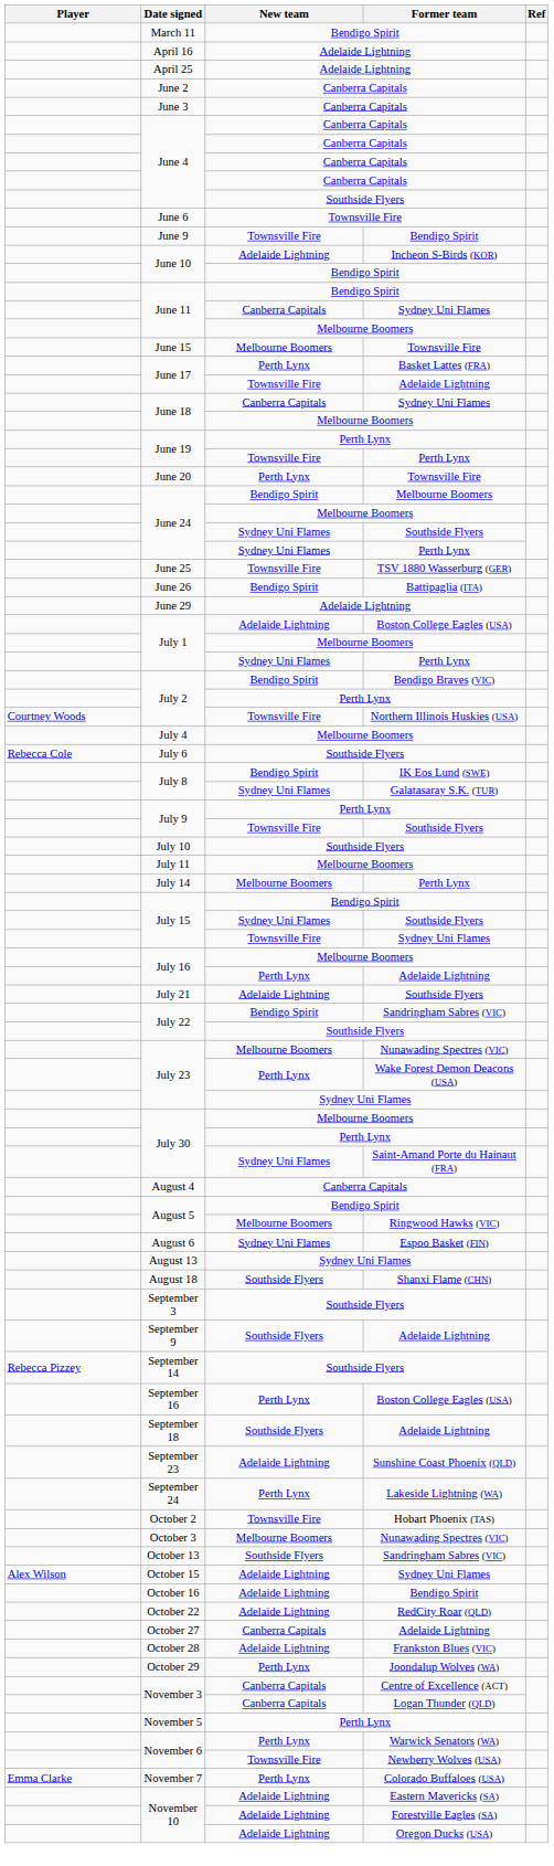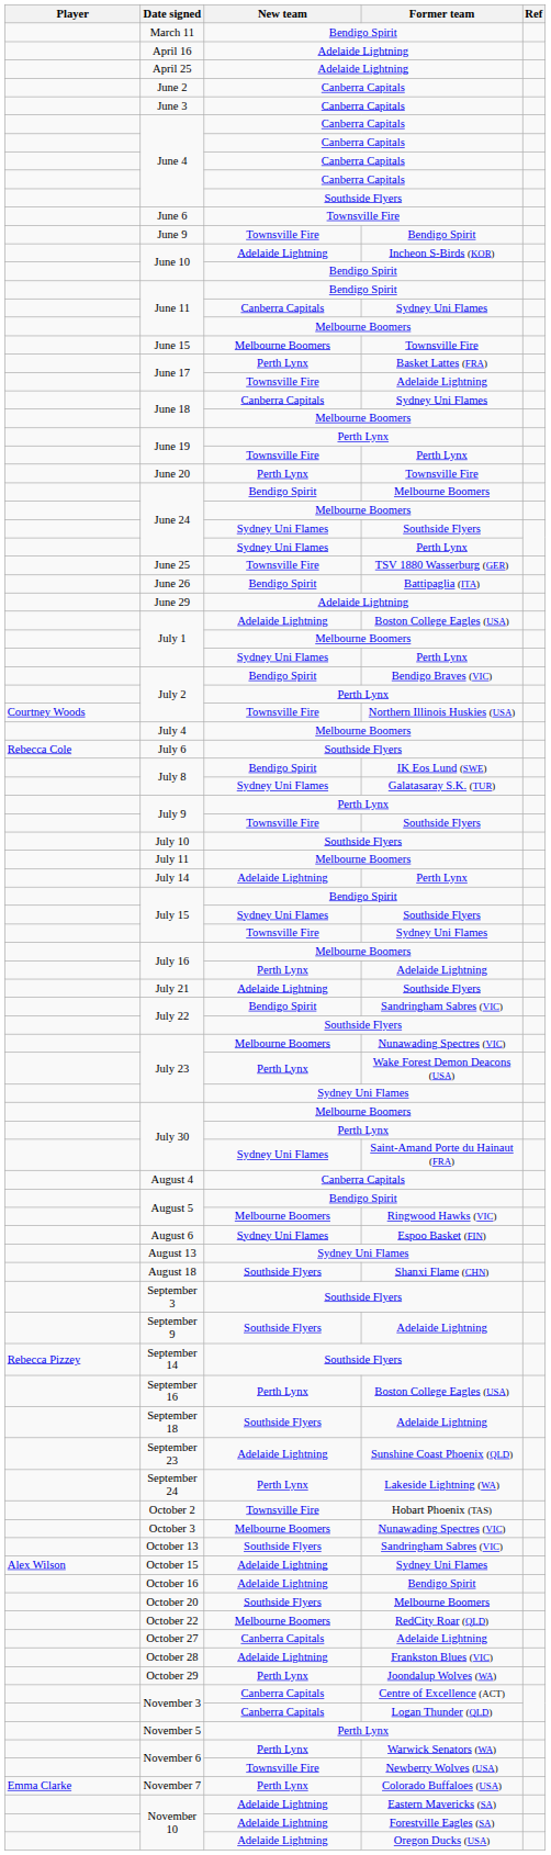July 14 | New team: Melbourne Boomers -> Adelaide Lightning
+ row: October 20 | Southside Flyers | Melbourne Boomers
October 22 | New team: Adelaide Lightning -> Melbourne Boomers
